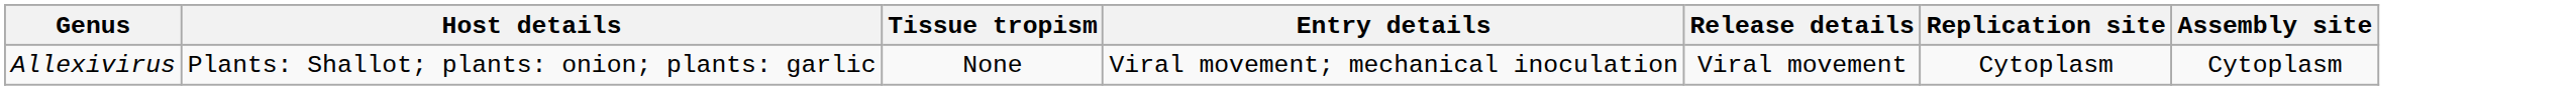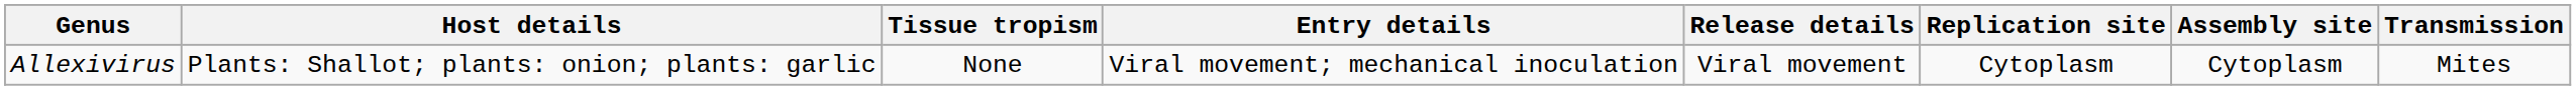+ column: Transmission | Mites
